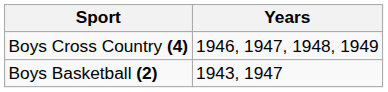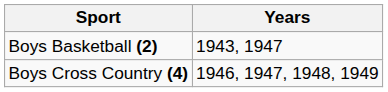rows swapped: Boys Basketball (2) <-> Boys Cross Country (4)
